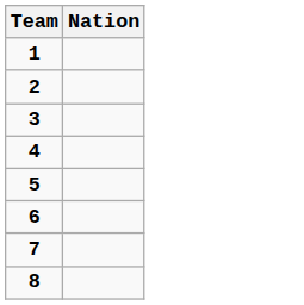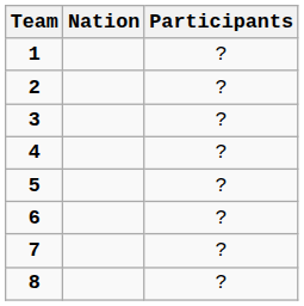+ column: Participants | ? | ? | ? | ? | ? | ? | ? | ?
